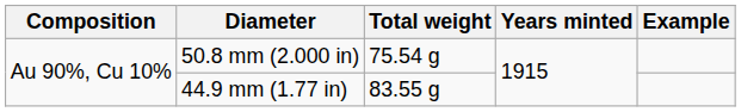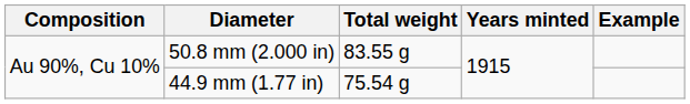50.8 mm (2.000 in) | Total weight: 75.54 g -> 83.55 g
44.9 mm (1.77 in) | Total weight: 83.55 g -> 75.54 g
